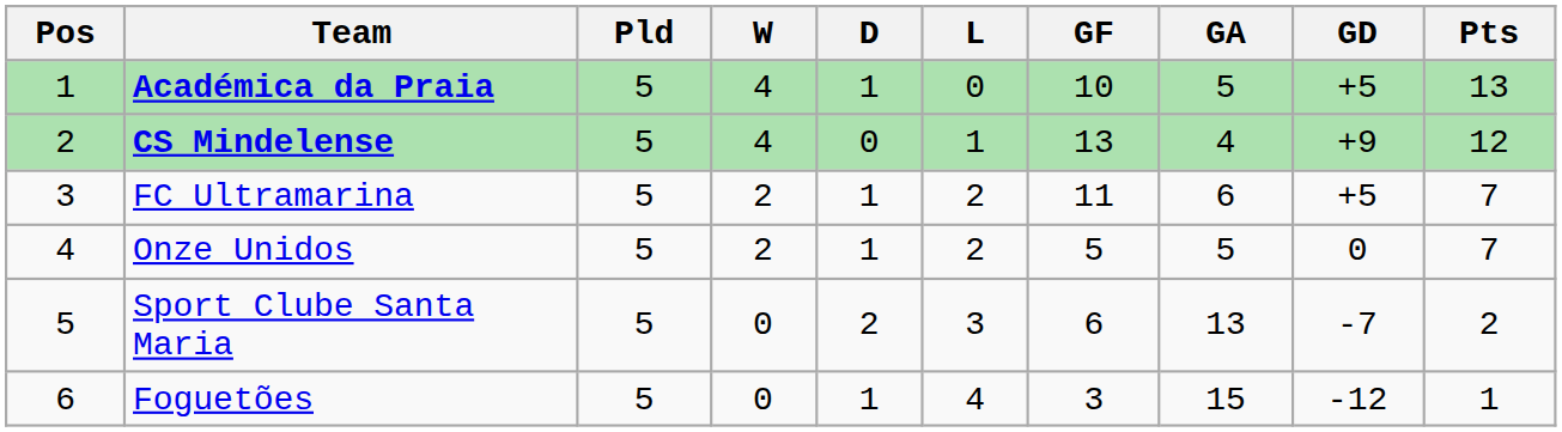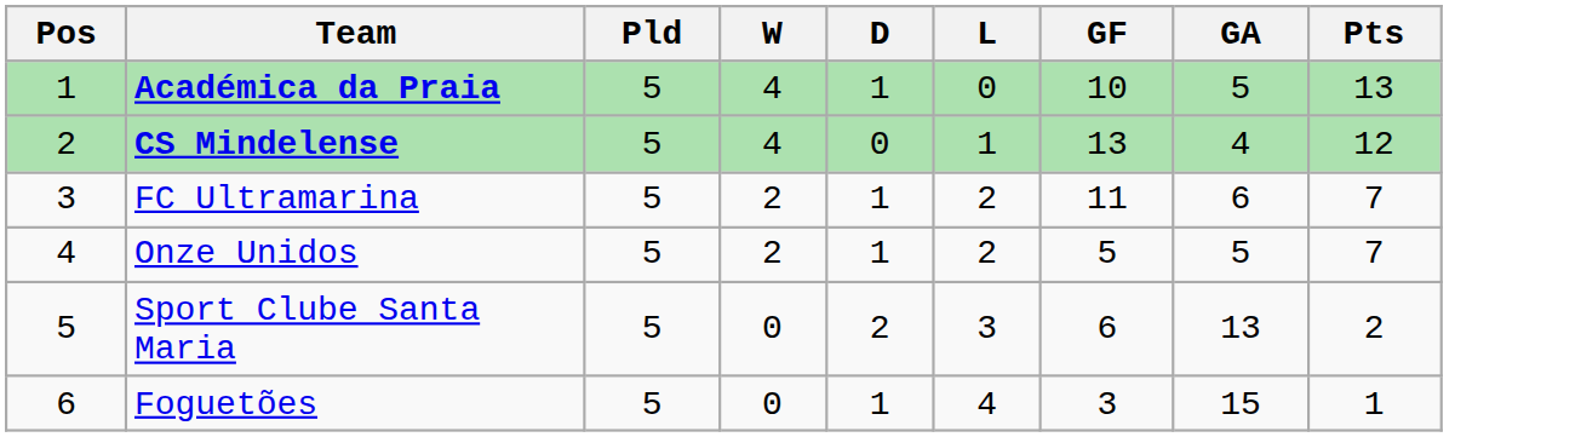- column: GD | +5 | +9 | +5 | 0 | -7 | -12
